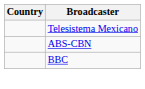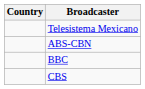+ row: CBS
